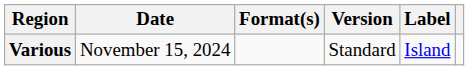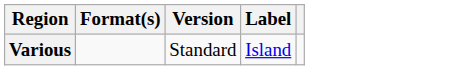- column: Date | November 15, 2024
